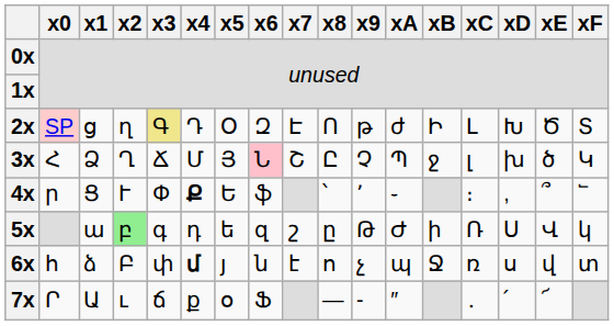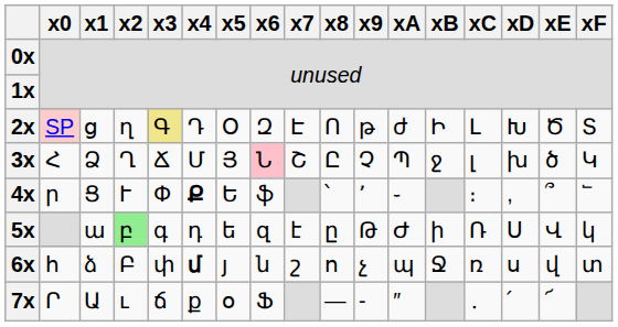5x | x7: շ -> է
6x | x7: է -> շ
